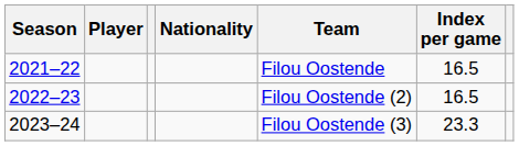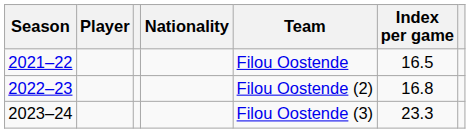2022–23 | Index per game: 16.5 -> 16.8
